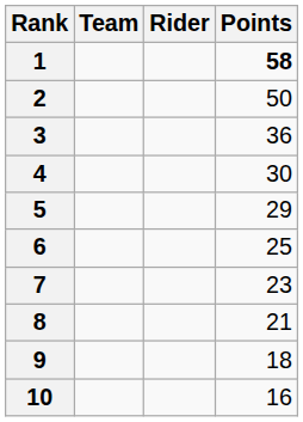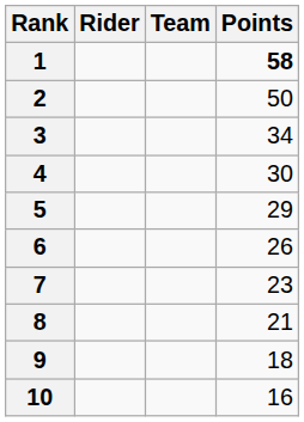columns swapped: Rider <-> Team
3 | Points: 36 -> 34
6 | Points: 25 -> 26
